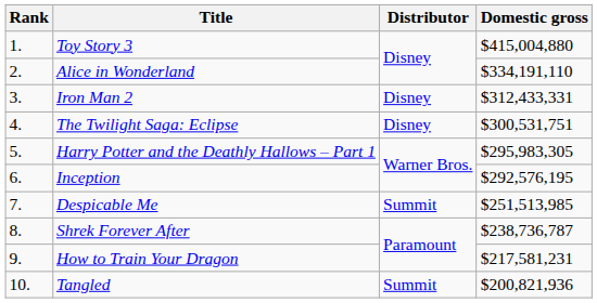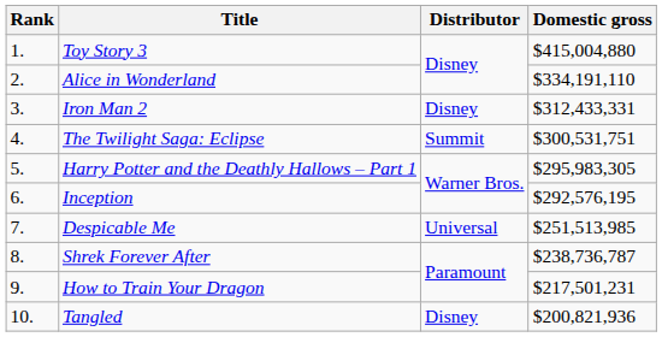The Twilight Saga: Eclipse | Distributor: Disney -> Summit
Despicable Me | Distributor: Summit -> Universal
How to Train Your Dragon | Domestic gross: $217,581,231 -> $217,501,231
Tangled | Distributor: Summit -> Disney
